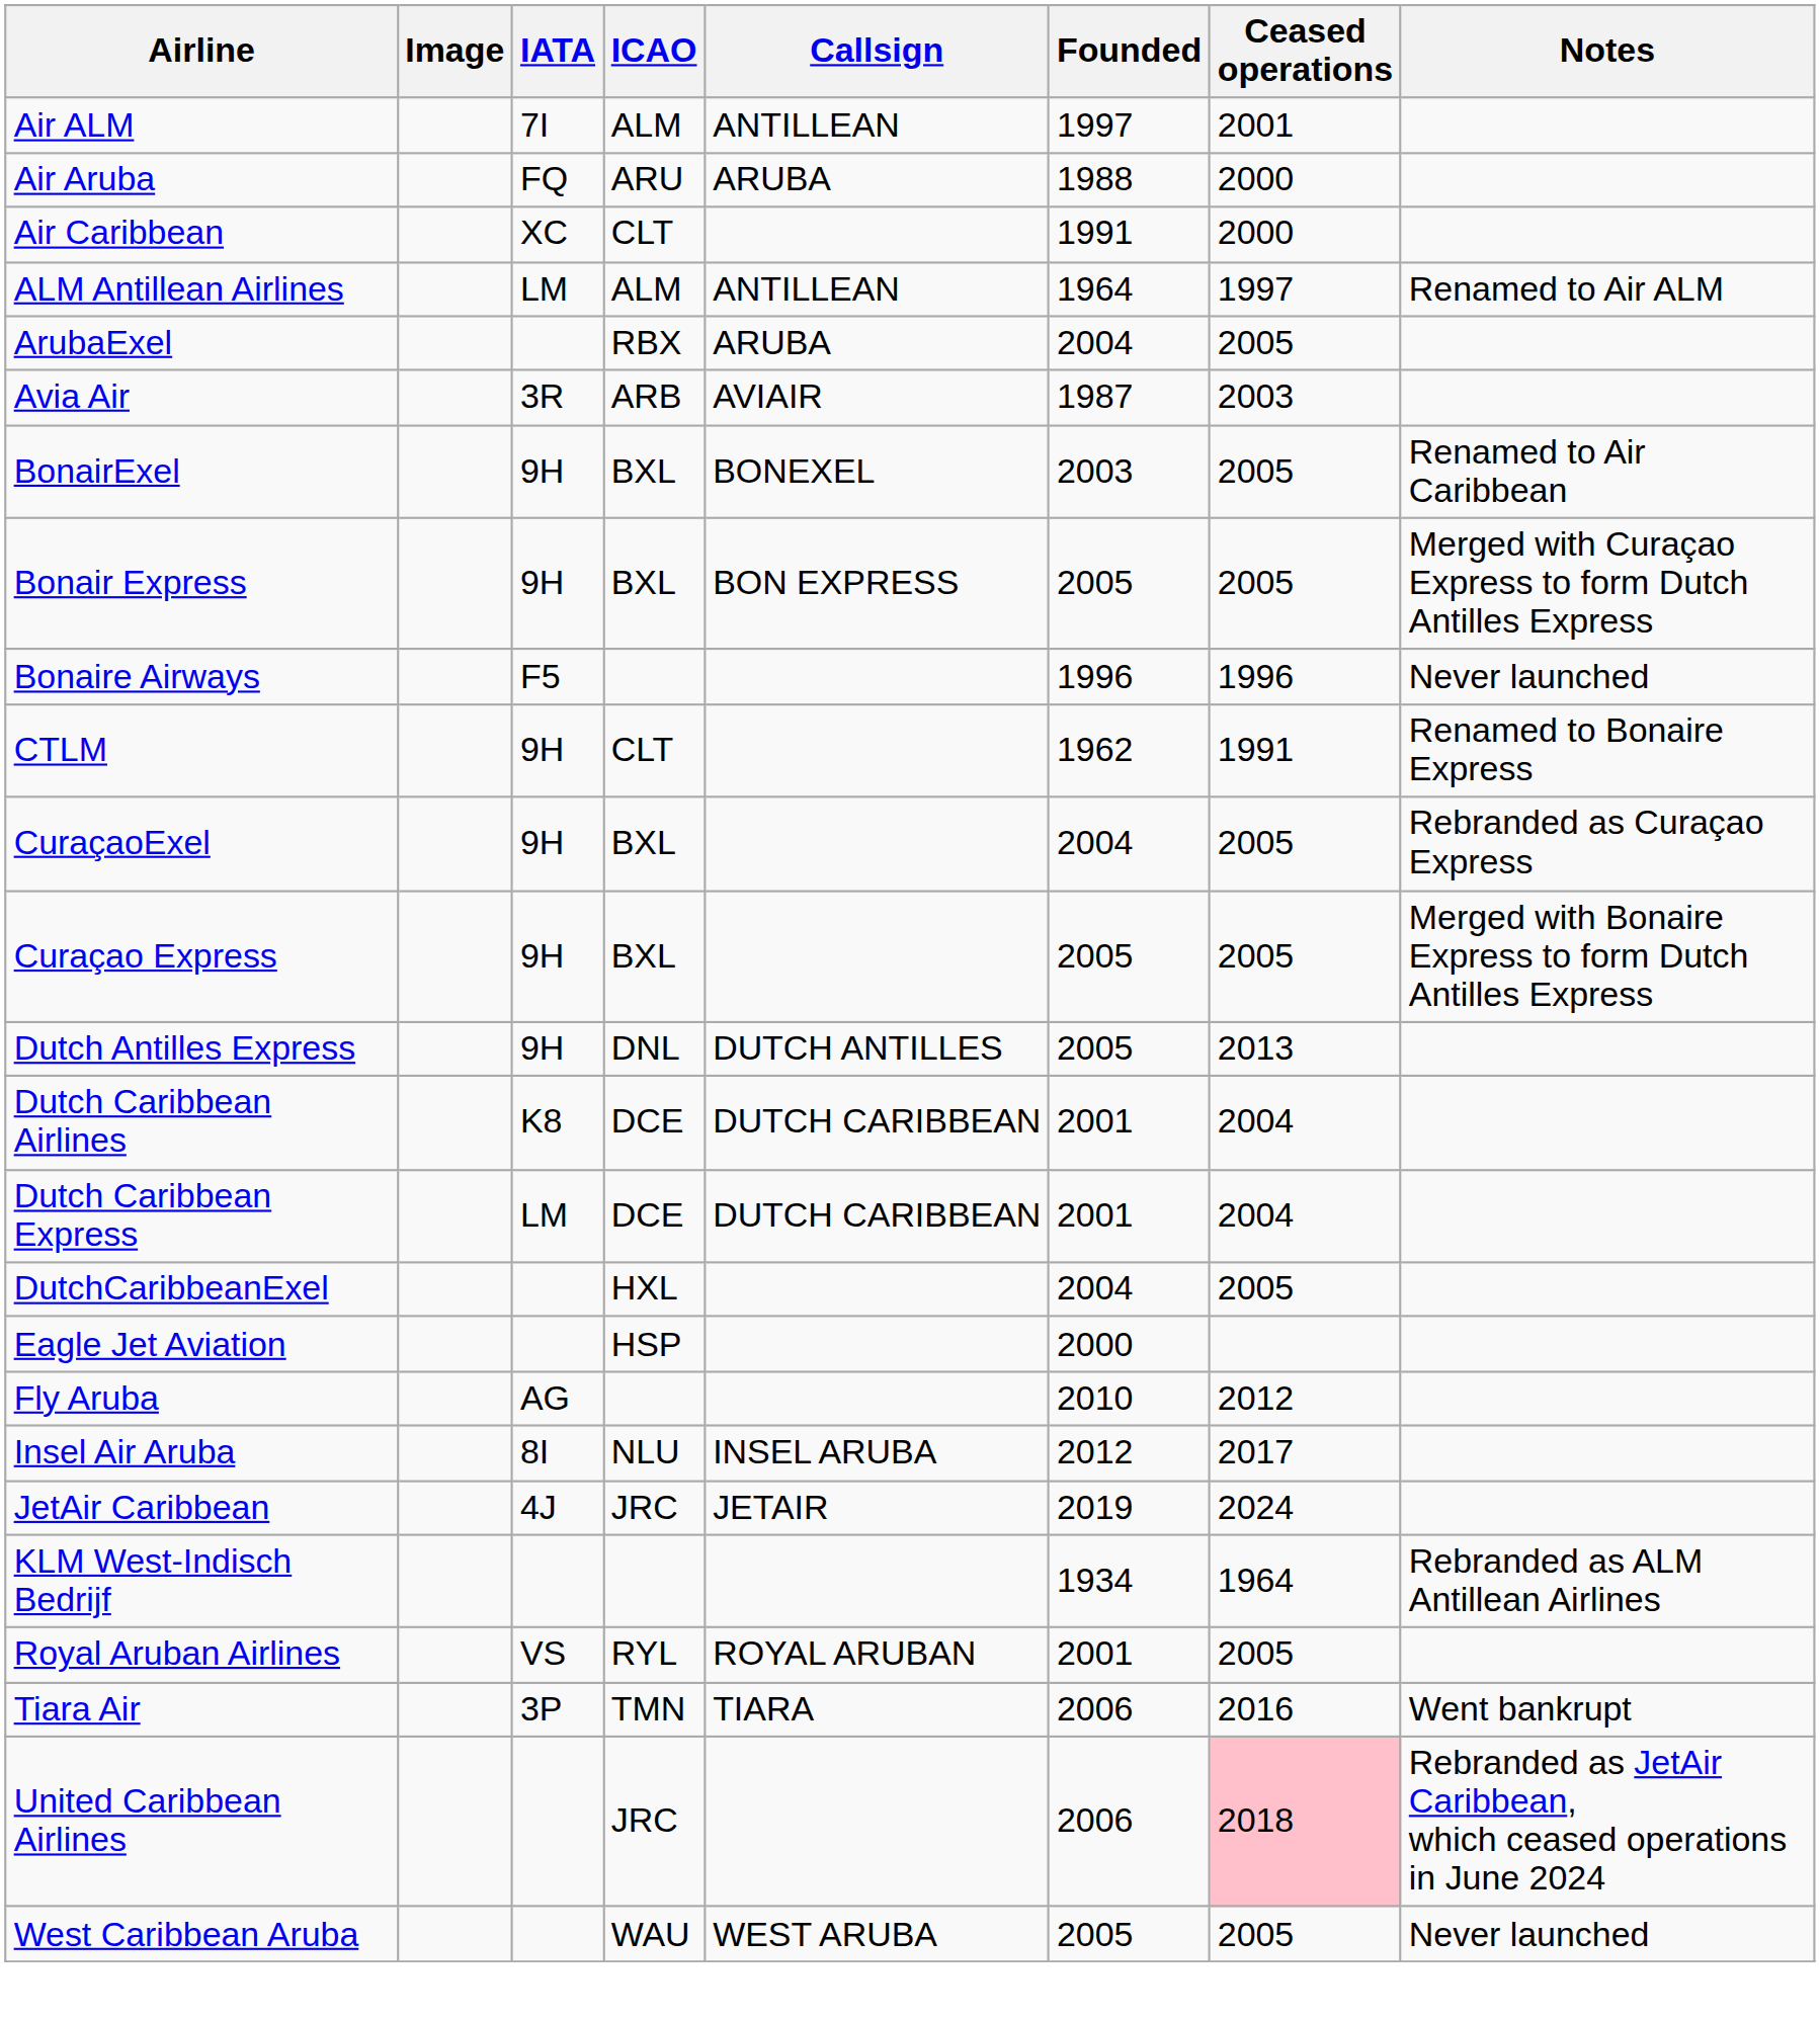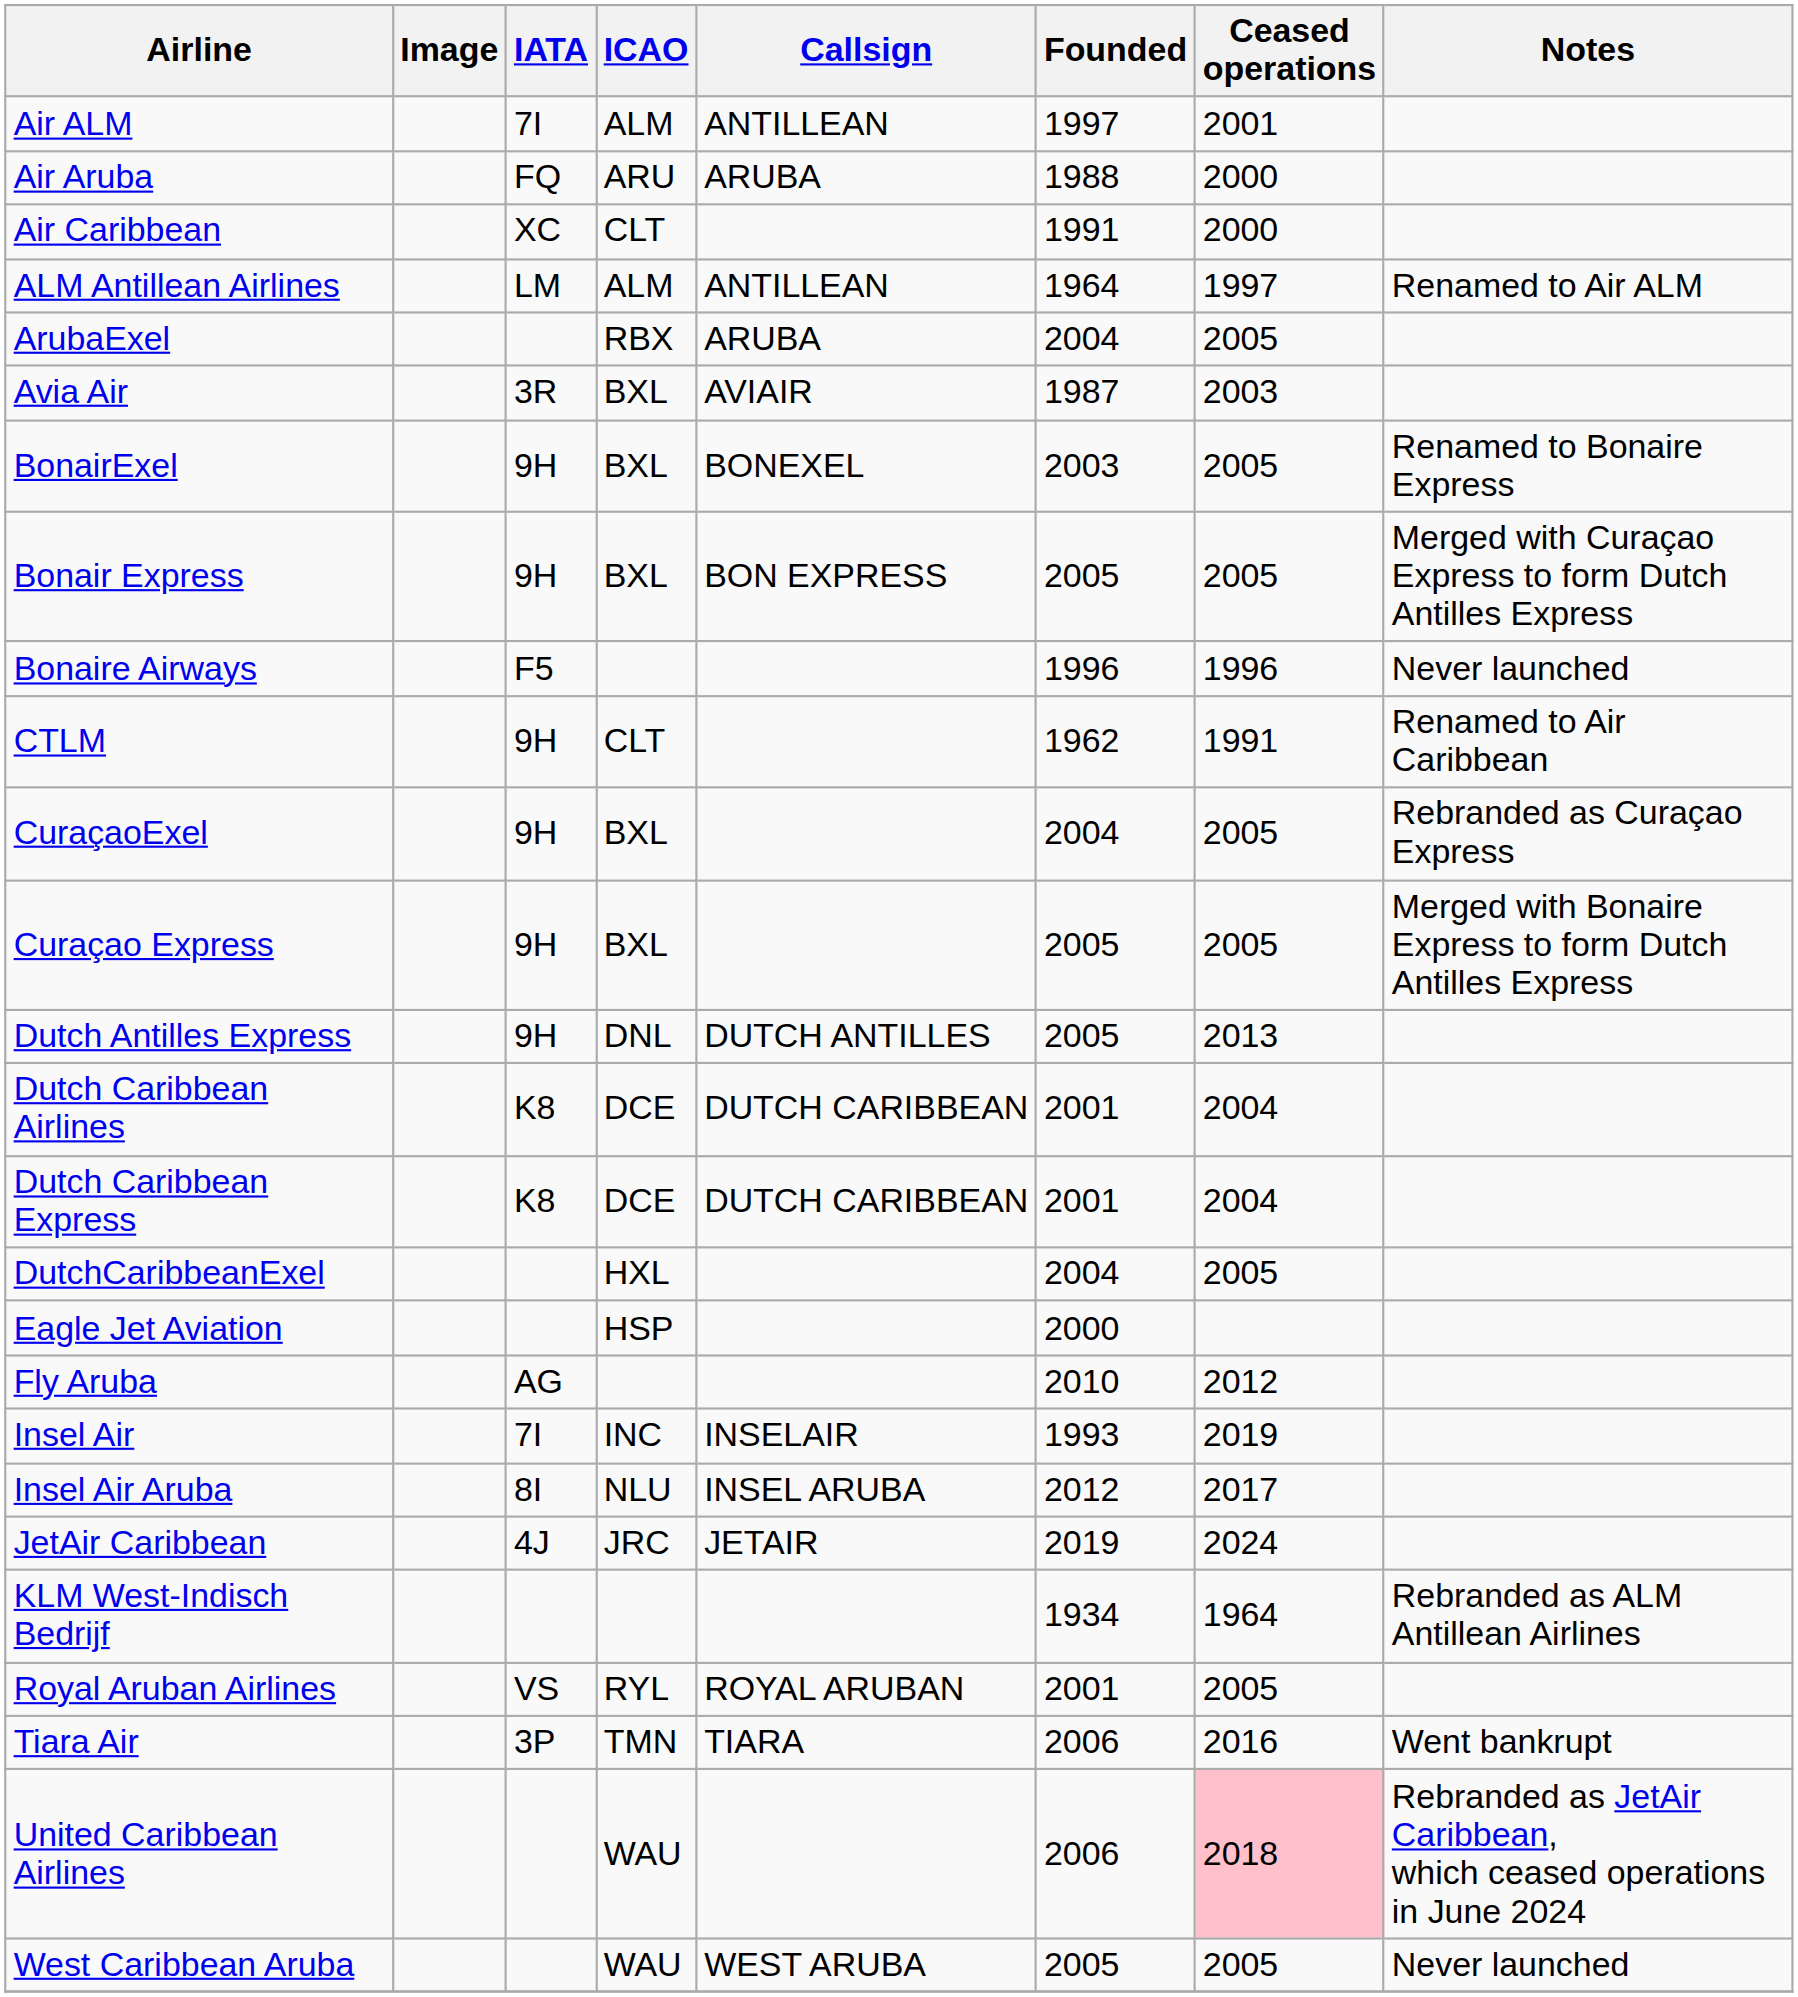Avia Air | ICAO: ARB -> BXL
BonairExel | Notes: Renamed to Air Caribbean -> Renamed to Bonaire Express
CTLM | Notes: Renamed to Bonaire Express -> Renamed to Air Caribbean
Dutch Caribbean Express | IATA: LM -> K8
+ row: Insel Air | 7I | INC | INSELAIR | 1993 | 2019
United Caribbean Airlines | ICAO: JRC -> WAU
